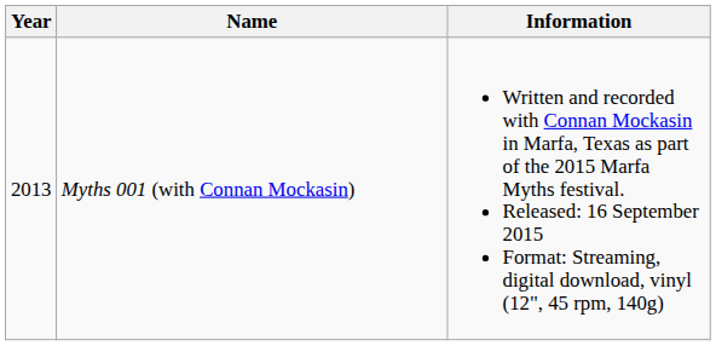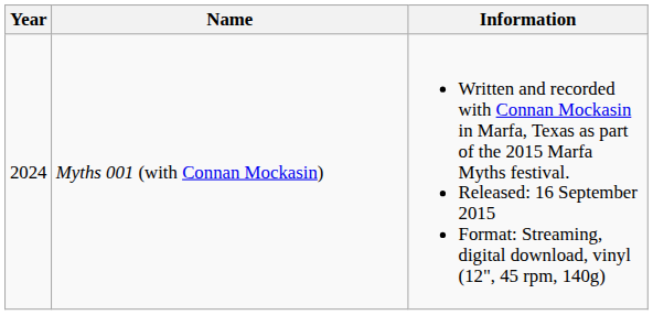Myths 001 (with Connan Mockasin) | Year: 2013 -> 2024
